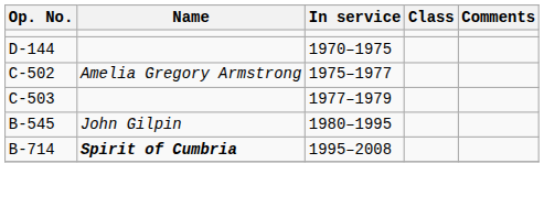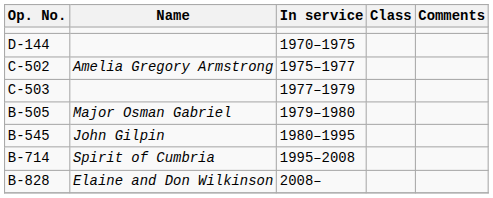+ row: B-505 | Major Osman Gabriel | 1979–1980
B-714 | Name: bold -> normal
+ row: B-828 | Elaine and Don Wilkinson | 2008–
